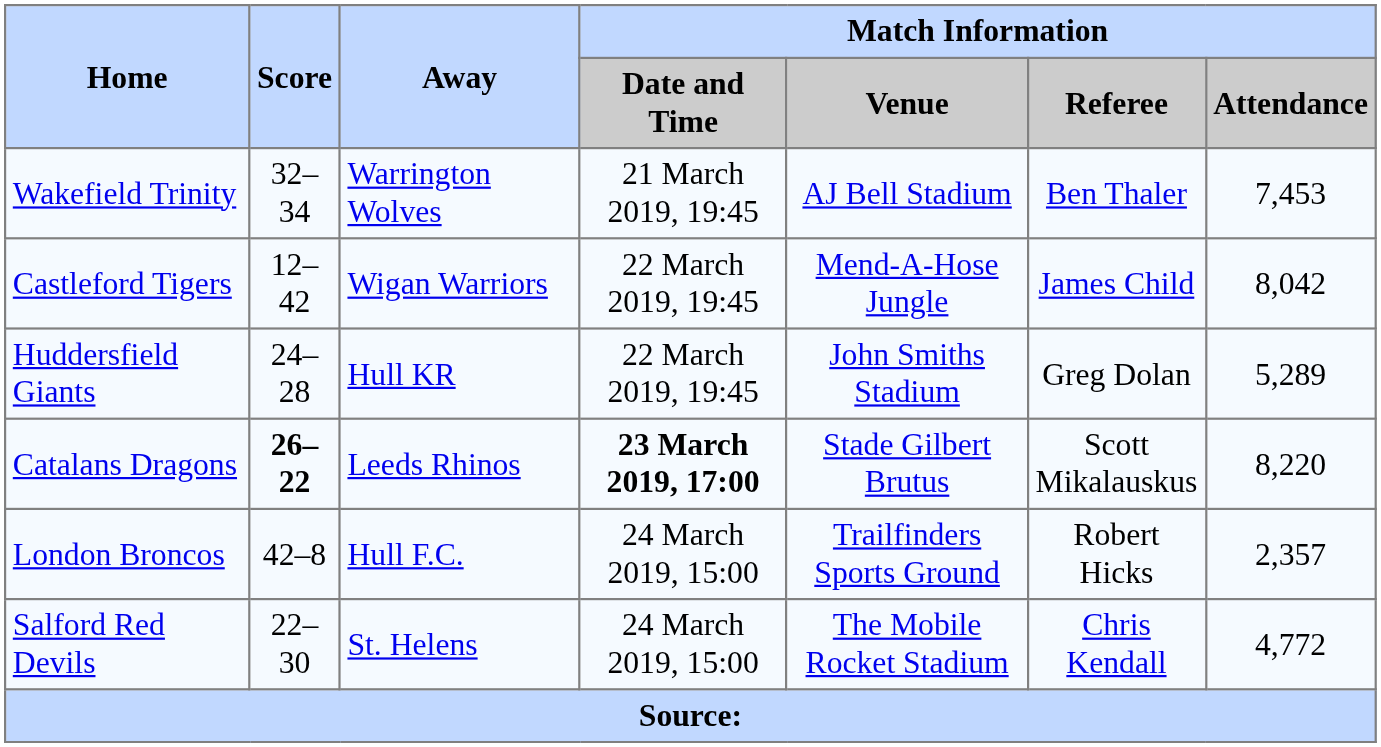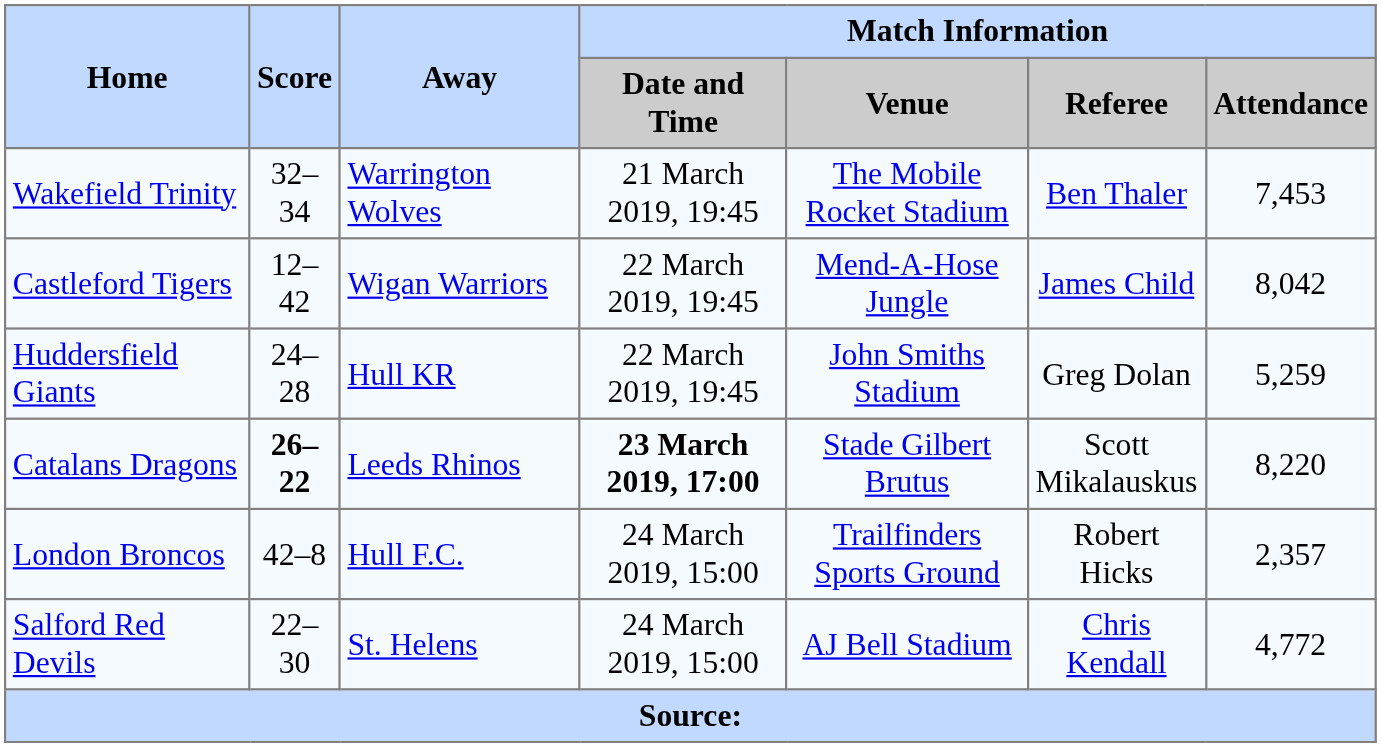Wakefield Trinity | Match Information / Venue: AJ Bell Stadium -> The Mobile Rocket Stadium
Huddersfield Giants | Match Information / Attendance: 5,289 -> 5,259
Salford Red Devils | Match Information / Venue: The Mobile Rocket Stadium -> AJ Bell Stadium
